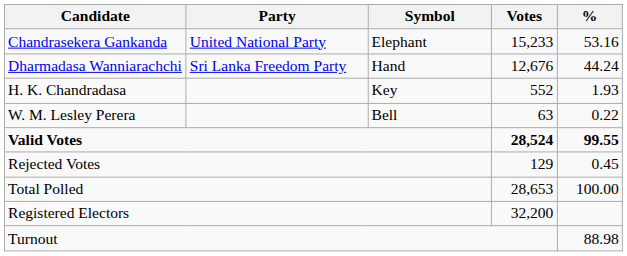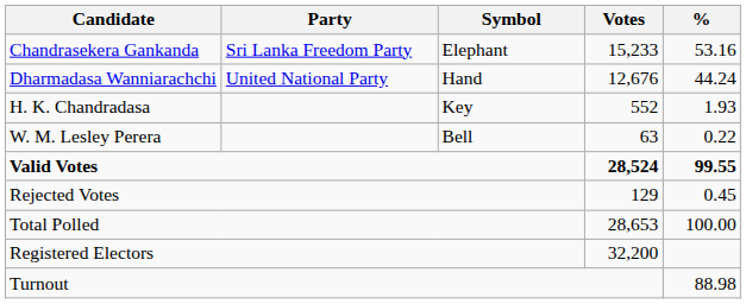Chandrasekera Gankanda | Party: United National Party -> Sri Lanka Freedom Party
Dharmadasa Wanniarachchi | Party: Sri Lanka Freedom Party -> United National Party
